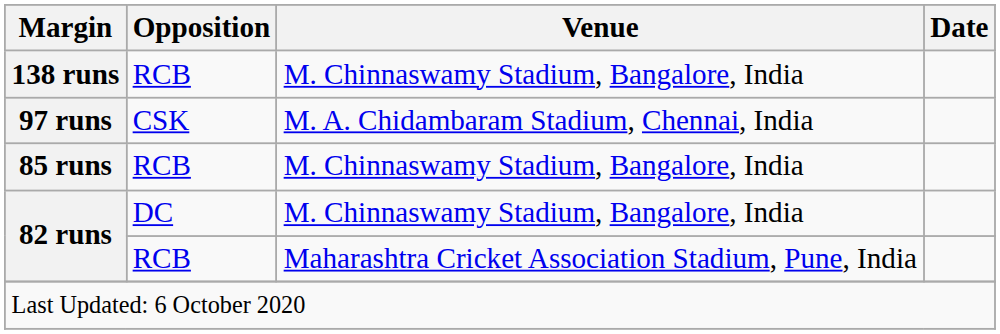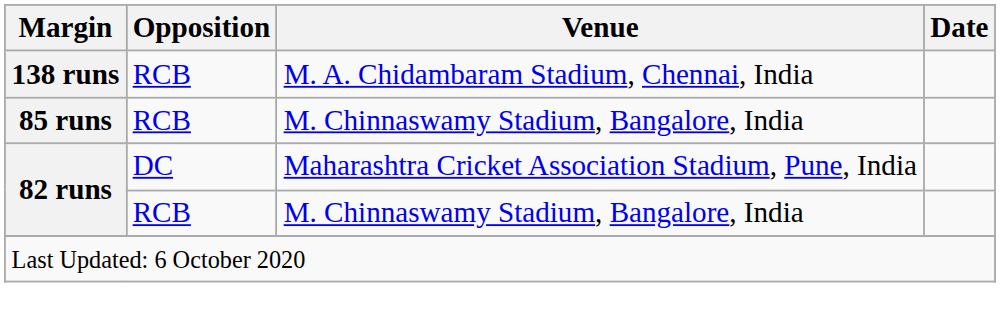138 runs | Venue: M. Chinnaswamy Stadium, Bangalore, India -> M. A. Chidambaram Stadium, Chennai, India
- row: 97 runs | CSK | M. A. Chidambaram Stadium, Chennai, India
82 runs / DC | Venue: M. Chinnaswamy Stadium, Bangalore, India -> Maharashtra Cricket Association Stadium, Pune, India
82 runs / RCB | Venue: Maharashtra Cricket Association Stadium, Pune, India -> M. Chinnaswamy Stadium, Bangalore, India
